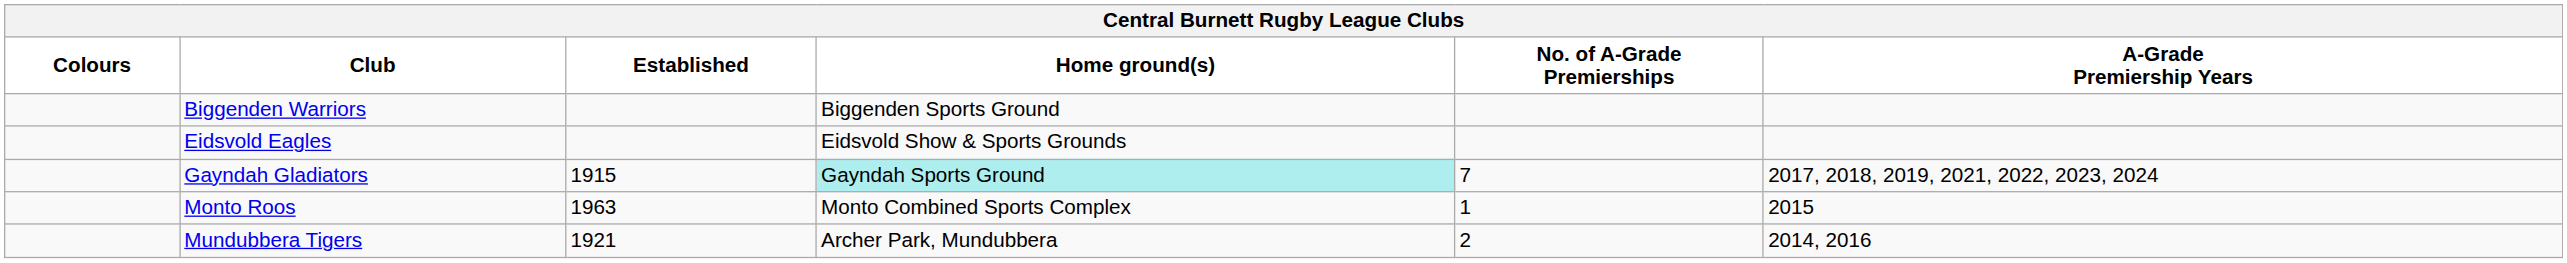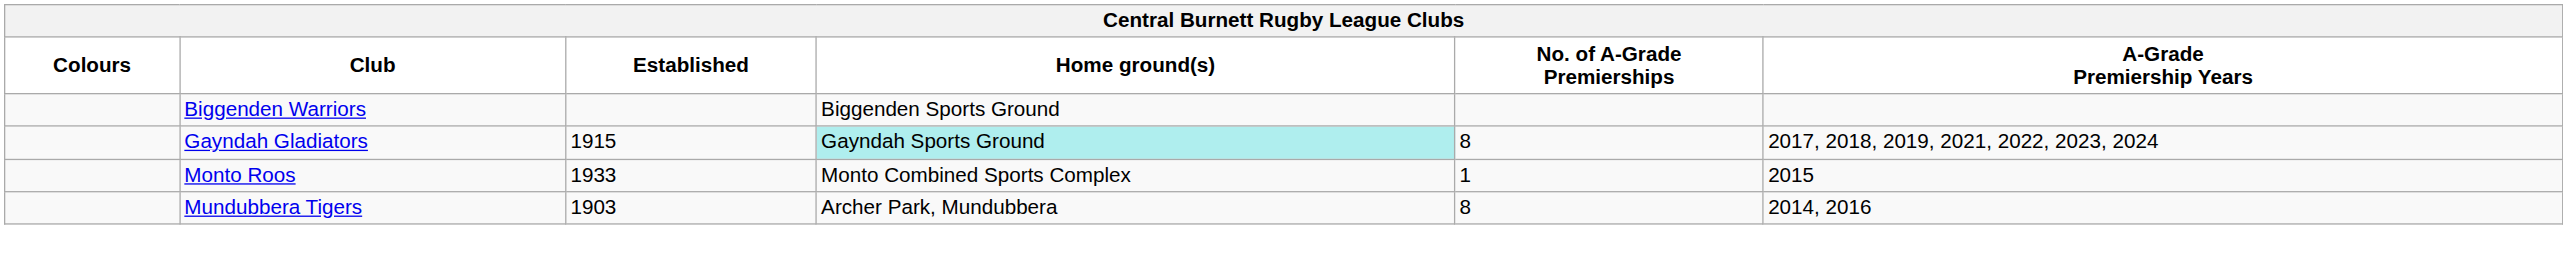- row: Eidsvold Eagles | Eidsvold Show & Sports Grounds
Gayndah Gladiators | No. of A-Grade Premierships: 7 -> 8
Monto Roos | Established: 1963 -> 1933
Mundubbera Tigers | Established: 1921 -> 1903
Mundubbera Tigers | No. of A-Grade Premierships: 2 -> 8
